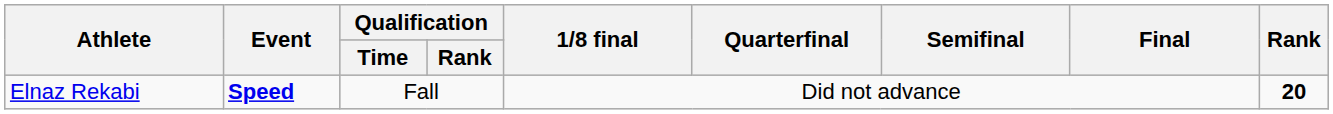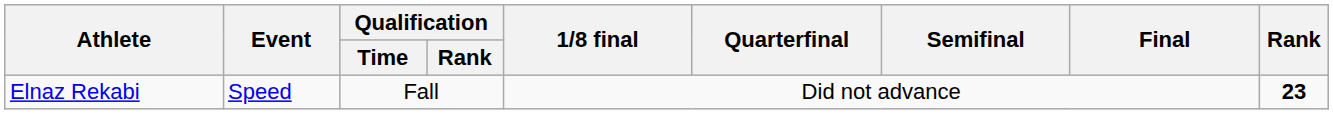Elnaz Rekabi | Event: bold -> normal
Elnaz Rekabi | Rank: 20 -> 23
